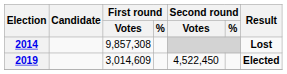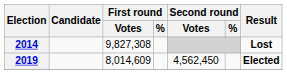2014 | First round / Votes: 9,857,308 -> 9,827,308
2019 | First round / Votes: 3,014,609 -> 8,014,609
2019 | Second round / Votes: 4,522,450 -> 4,562,450
